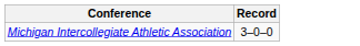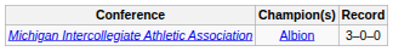+ column: Champion(s) | Albion
